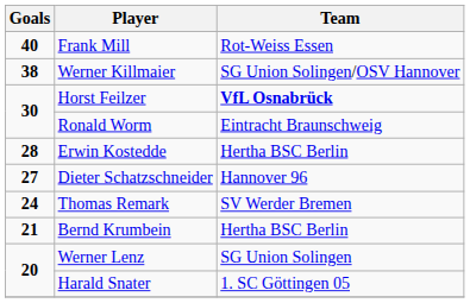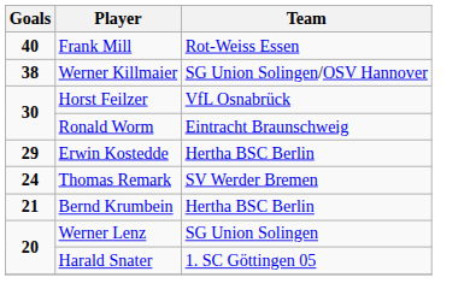Horst Feilzer | Team: bold -> normal
Erwin Kostedde | Goals: 28 -> 29
- row: 27 | Dieter Schatzschneider | Hannover 96
